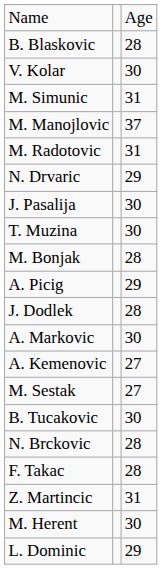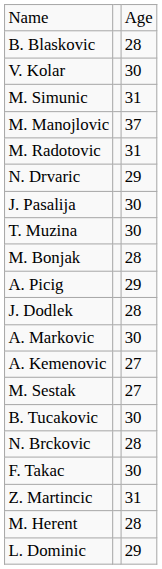F. Takac | column 3: 28 -> 30
M. Herent | column 3: 30 -> 28
